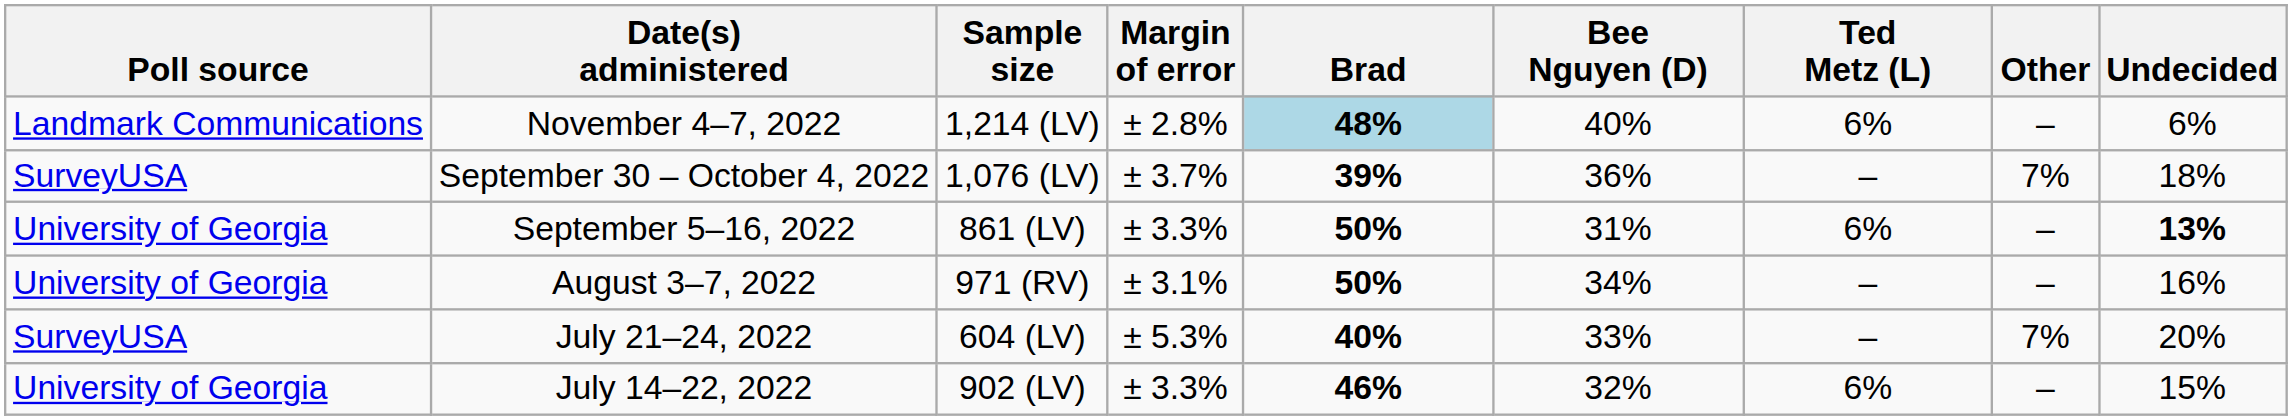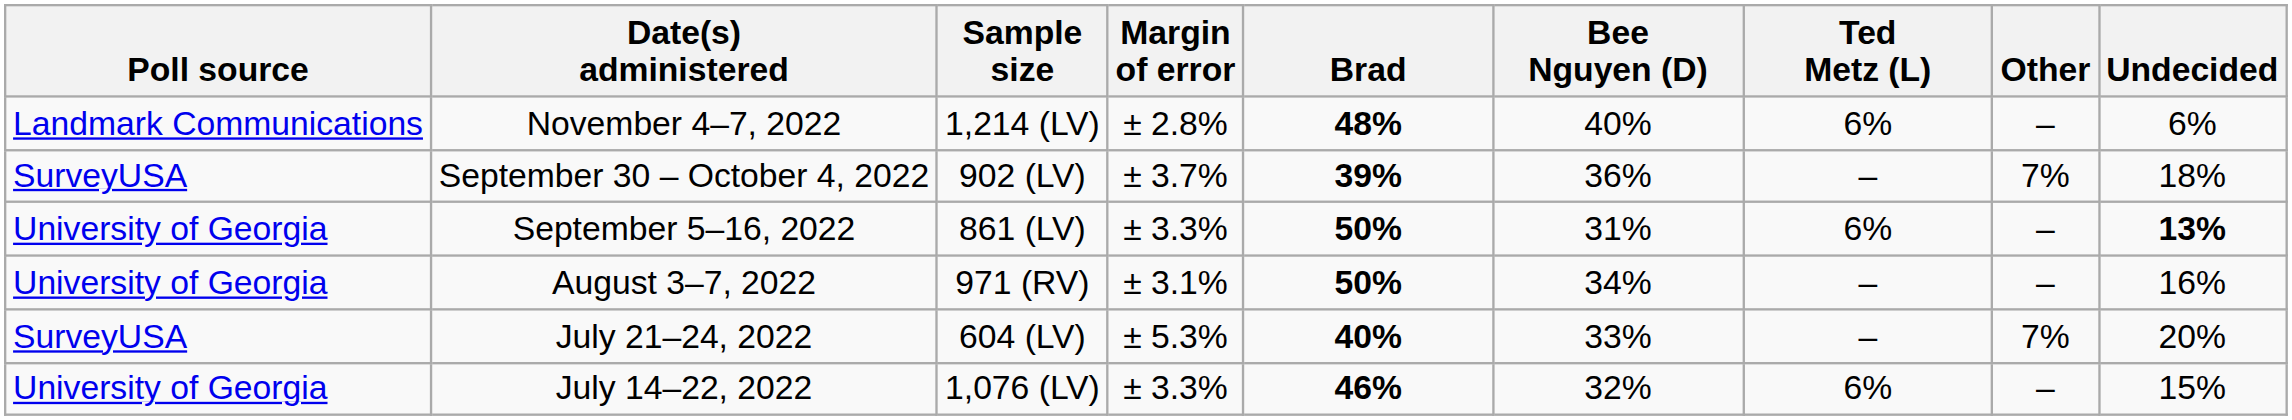November 4–7, 2022 | Brad: lightblue background -> no background
September 30 – October 4, 2022 | Sample size: 1,076 (LV) -> 902 (LV)
July 14–22, 2022 | Sample size: 902 (LV) -> 1,076 (LV)
